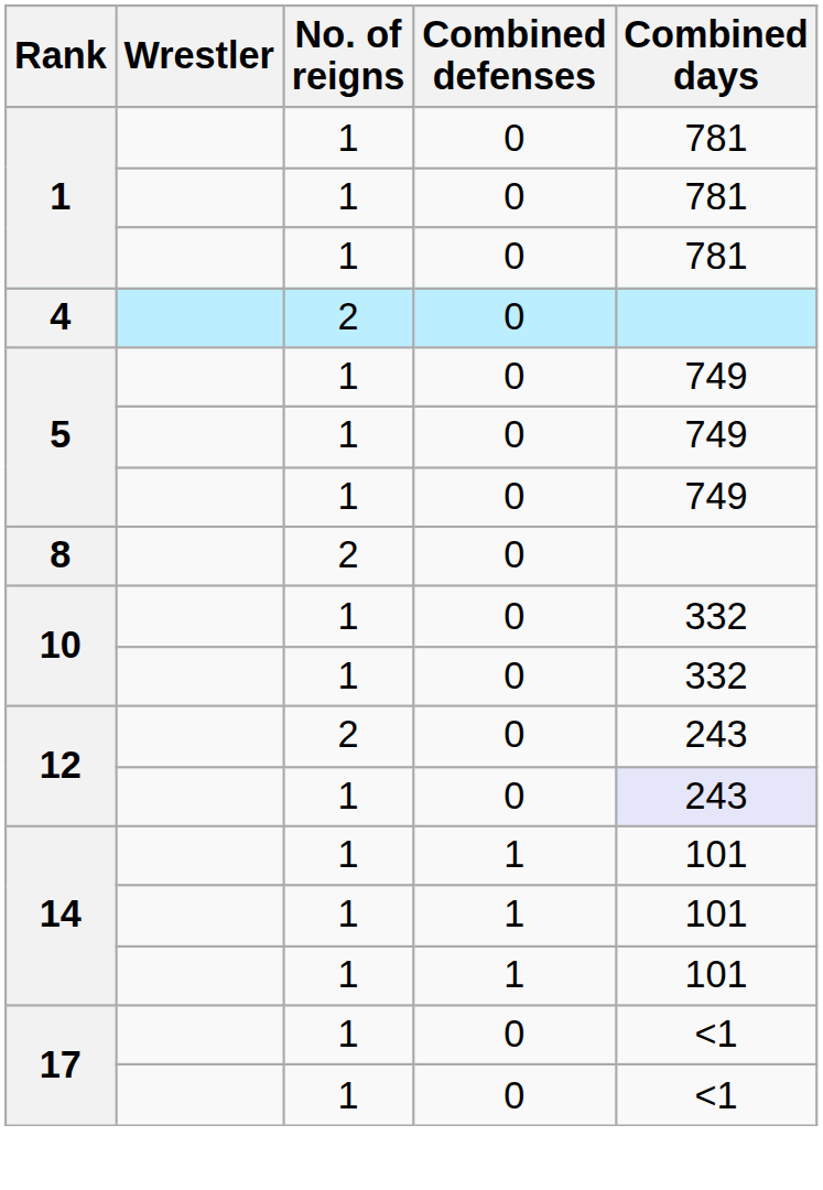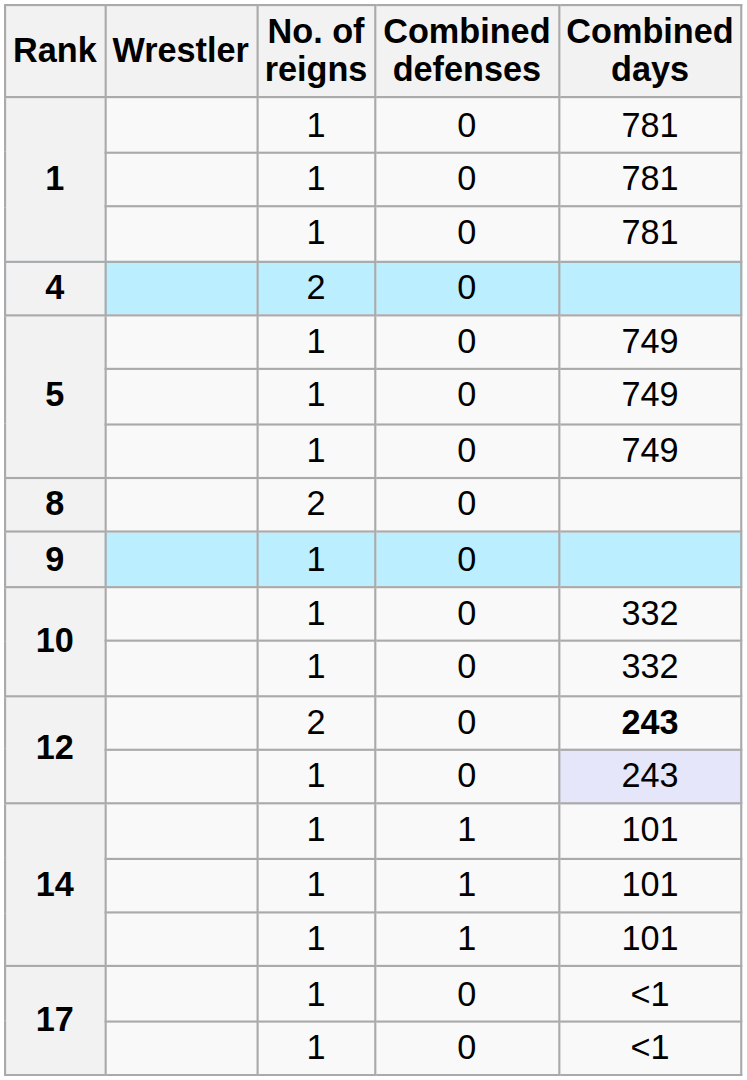+ row: 9 | 1 | 0
12 / 2 | Combined days: normal -> bold
